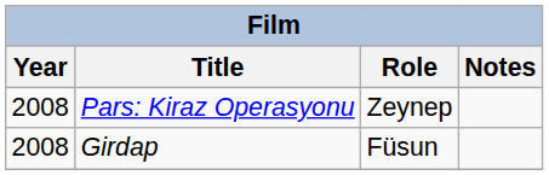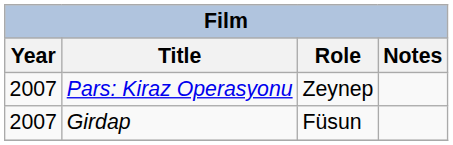Pars: Kiraz Operasyonu | Year: 2008 -> 2007
Girdap | Year: 2008 -> 2007
